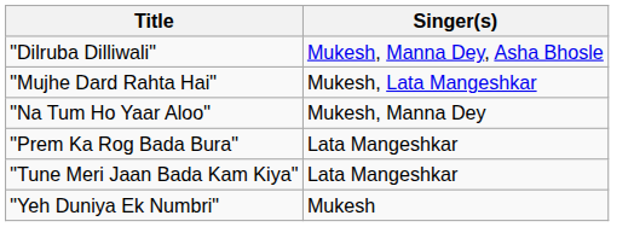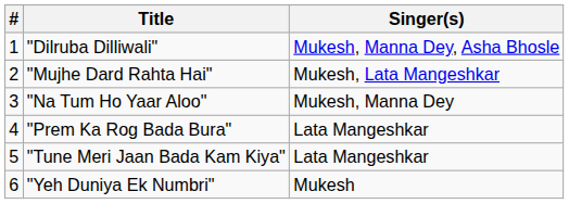+ column: # | 1 | 2 | 3 | 4 | 5 | 6
